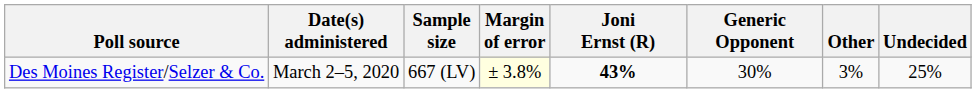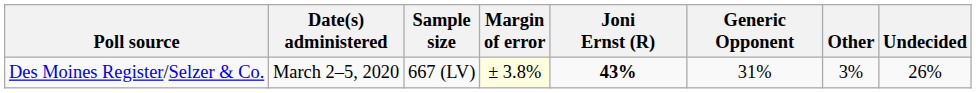Des Moines Register/Selzer & Co. | Generic Opponent: 30% -> 31%
Des Moines Register/Selzer & Co. | Undecided: 25% -> 26%
